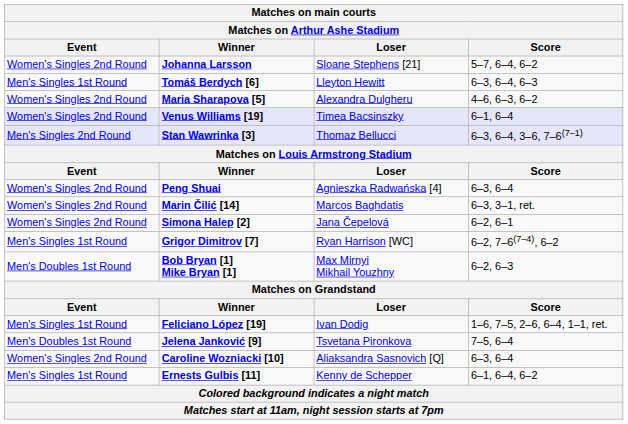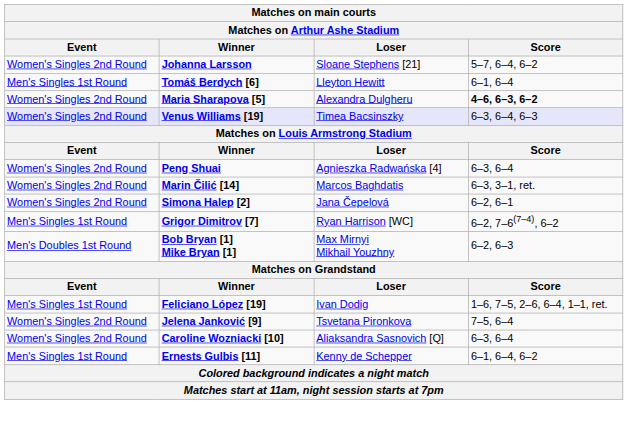Tomáš Berdych [6] | Score: 6–3, 6–4, 6–3 -> 6–1, 6–4
Maria Sharapova [5] | Score: normal -> bold
Venus Williams [19] | Score: 6–1, 6–4 -> 6–3, 6–4, 6–3
- row: Men's Singles 2nd Round | Stan Wawrinka [3] | Thomaz Bellucci | 6–3, 6–4, 3–6, 7–6(7–1)
Jelena Janković [9] | Event: Men's Doubles 1st Round -> Women's Singles 2nd Round
